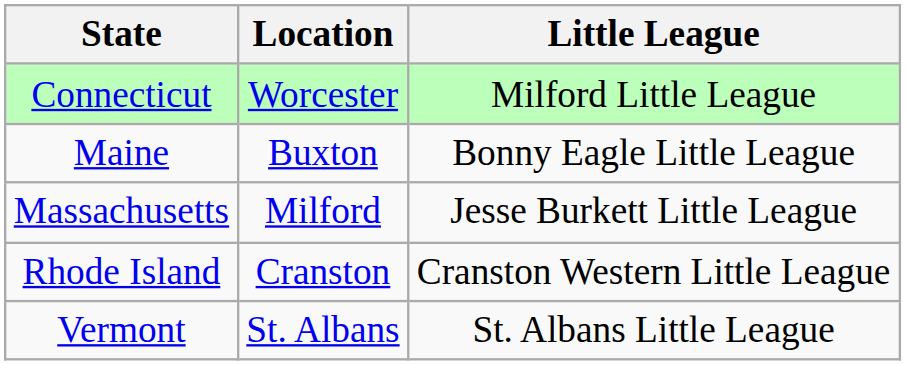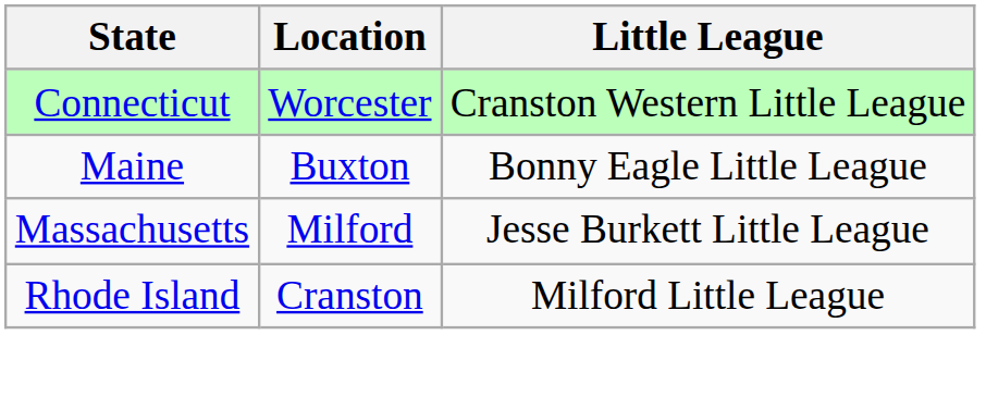Connecticut | Little League: Milford Little League -> Cranston Western Little League
Rhode Island | Little League: Cranston Western Little League -> Milford Little League
- row: Vermont | St. Albans | St. Albans Little League
